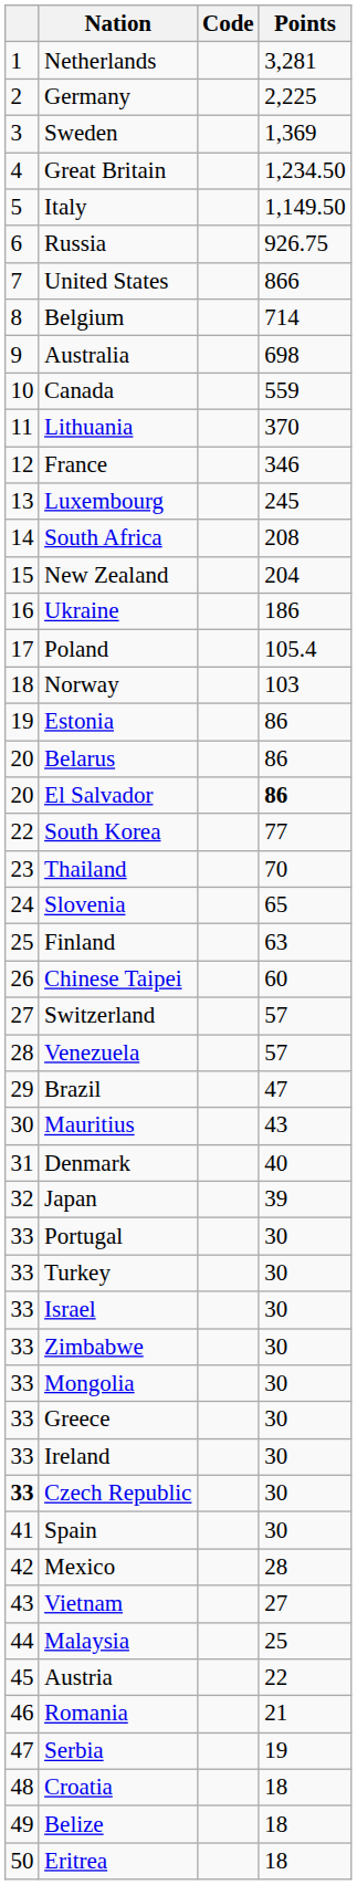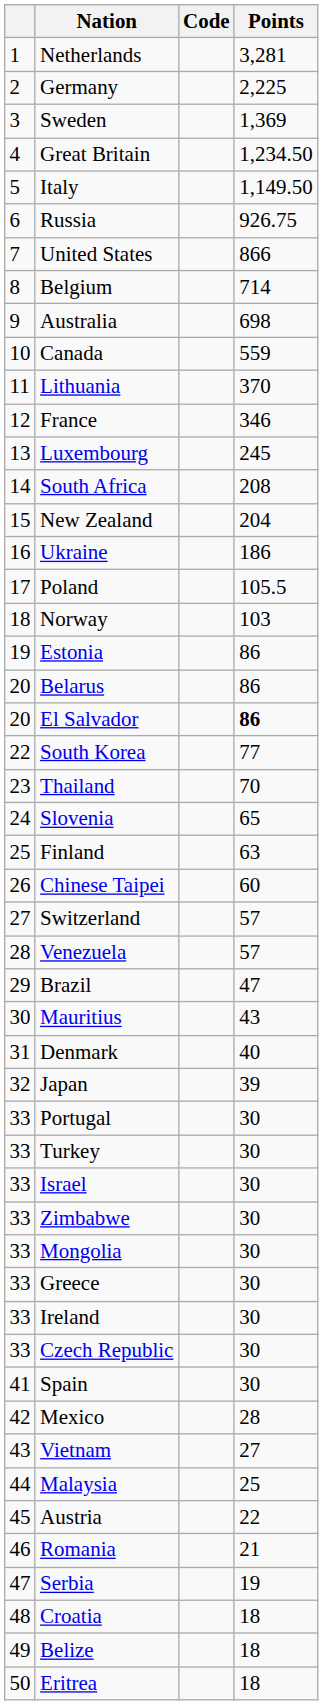Poland | Points: 105.4 -> 105.5
Czech Republic | column 1: bold -> normal
